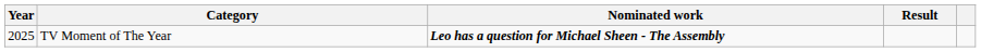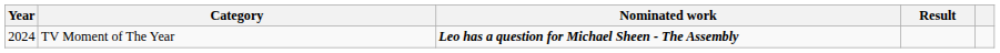TV Moment of The Year | Year: 2025 -> 2024
